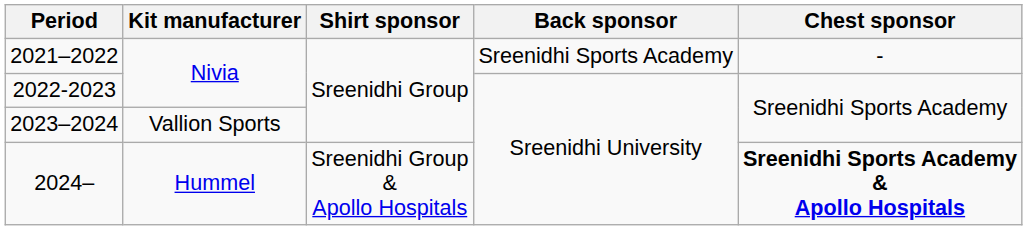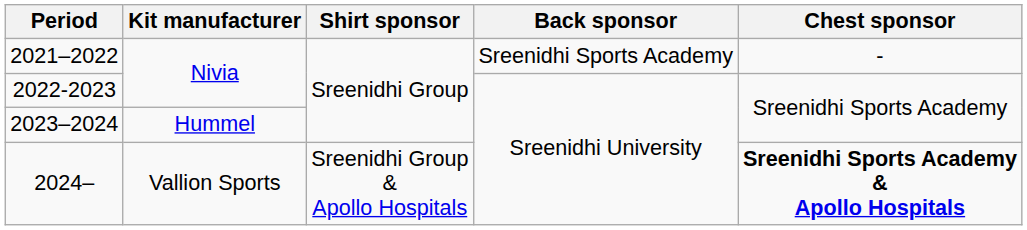2023–2024 | Kit manufacturer: Vallion Sports -> Hummel
2024– | Kit manufacturer: Hummel -> Vallion Sports
